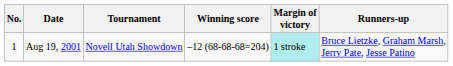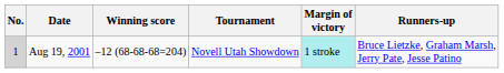columns swapped: Tournament <-> Winning score
Aug 19, 2001 | No.: no background -> lightgrey background
